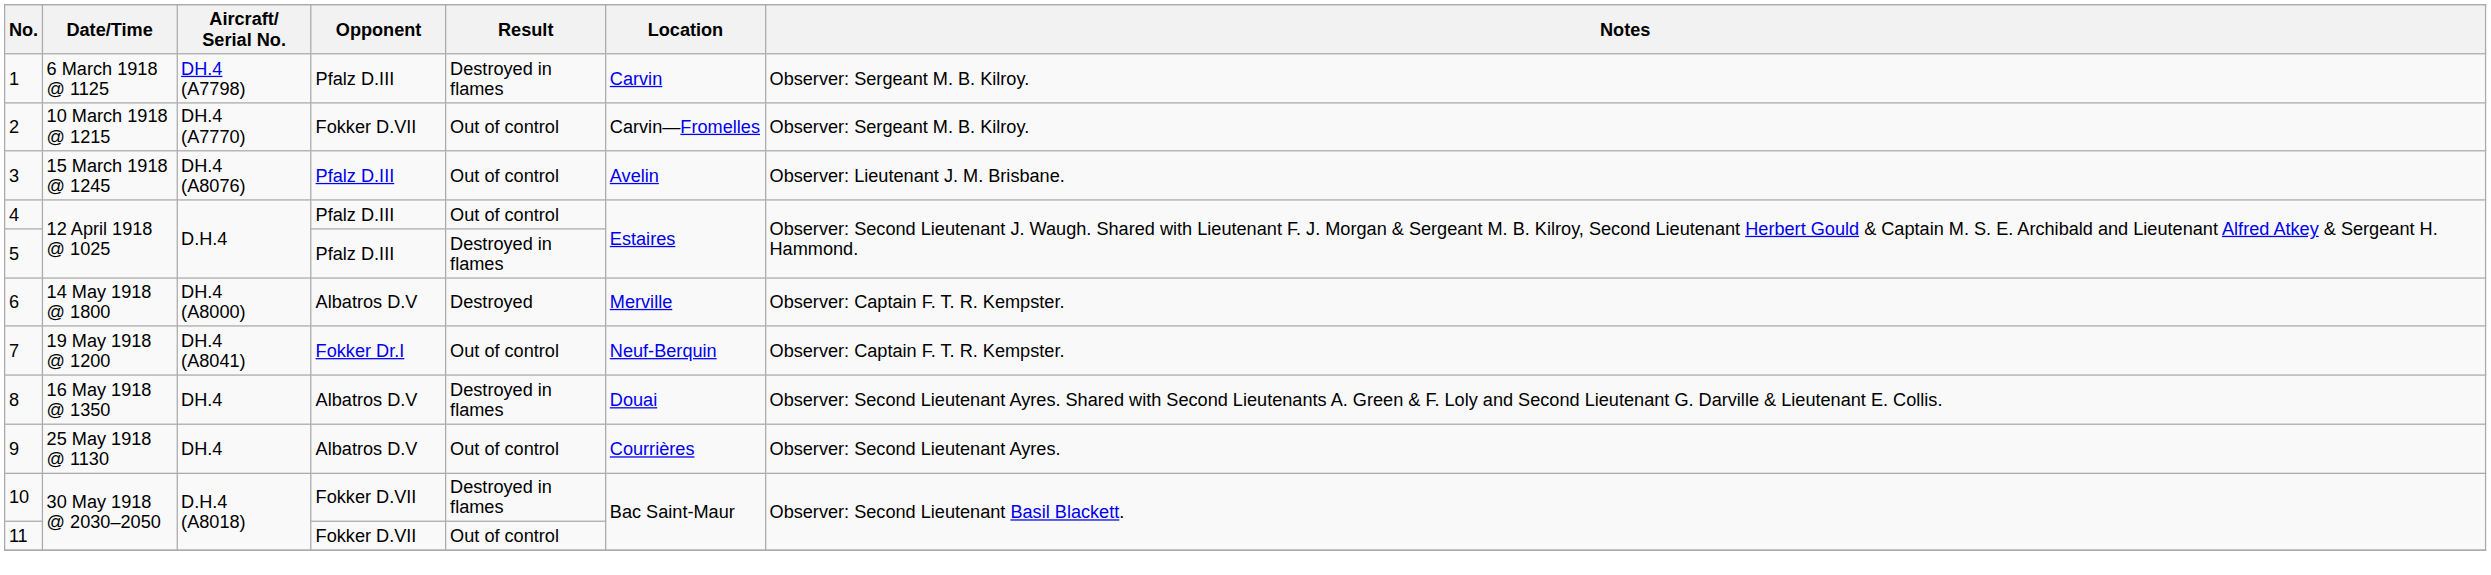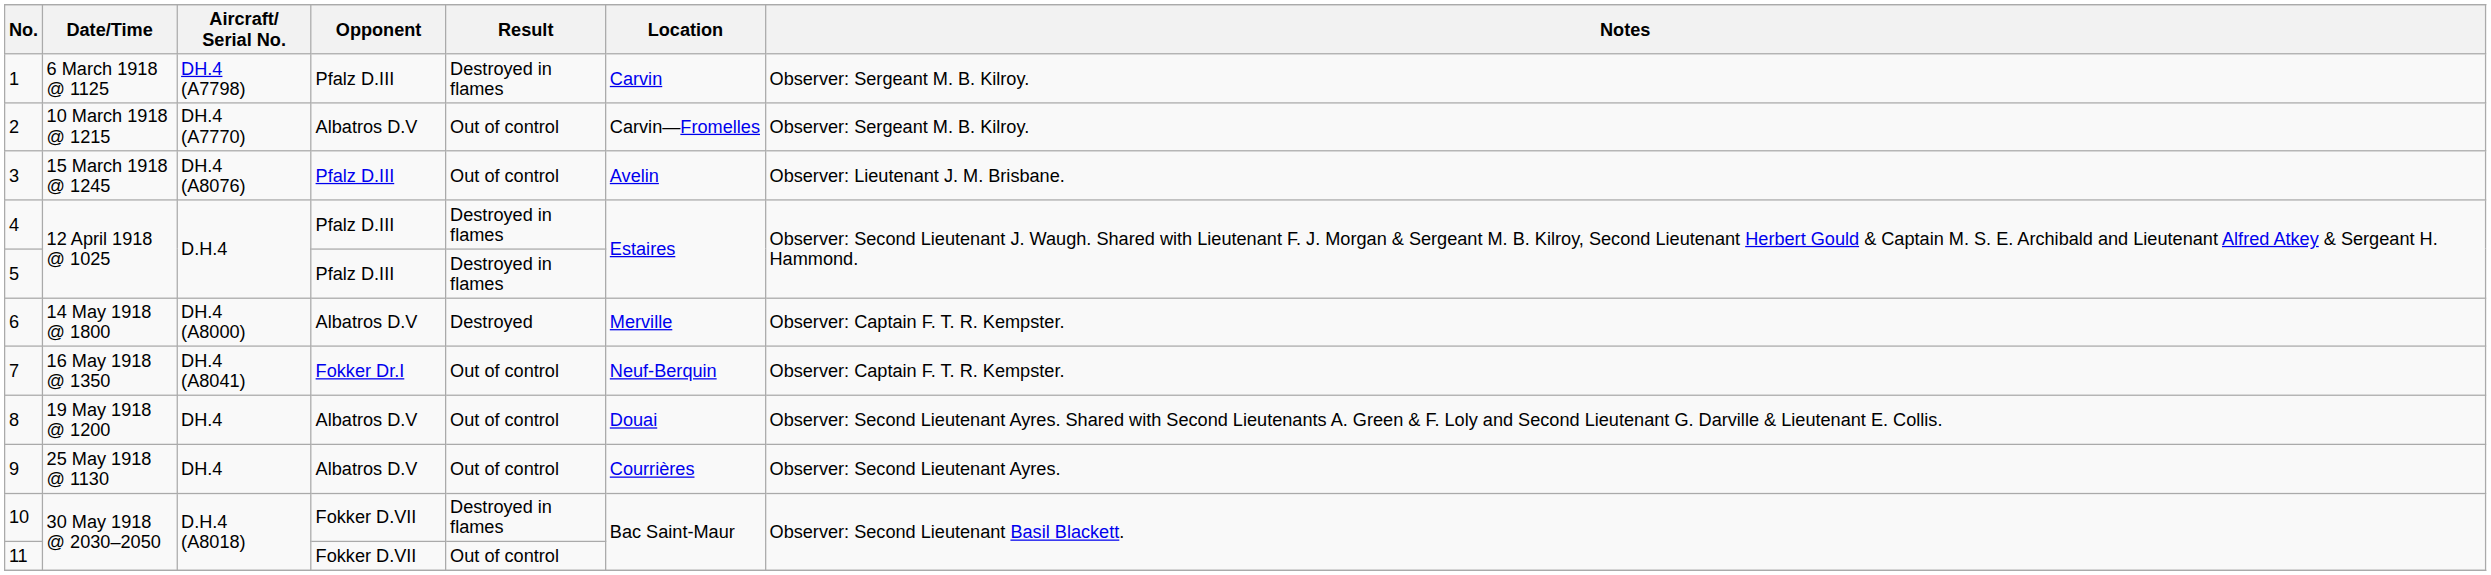2 | Opponent: Fokker D.VII -> Albatros D.V
4 | Result: Out of control -> Destroyed in flames
7 | Date/Time: 19 May 1918 @ 1200 -> 16 May 1918 @ 1350
8 | Date/Time: 16 May 1918 @ 1350 -> 19 May 1918 @ 1200
8 | Result: Destroyed in flames -> Out of control
